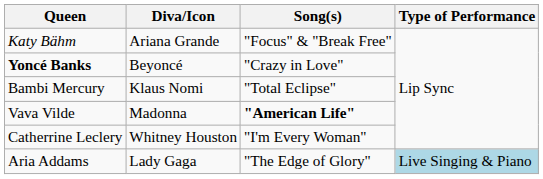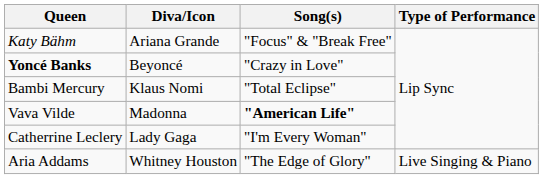Catherrine Leclery | Diva/Icon: Whitney Houston -> Lady Gaga
Aria Addams | Diva/Icon: Lady Gaga -> Whitney Houston
Aria Addams | Type of Performance: lightblue background -> no background
